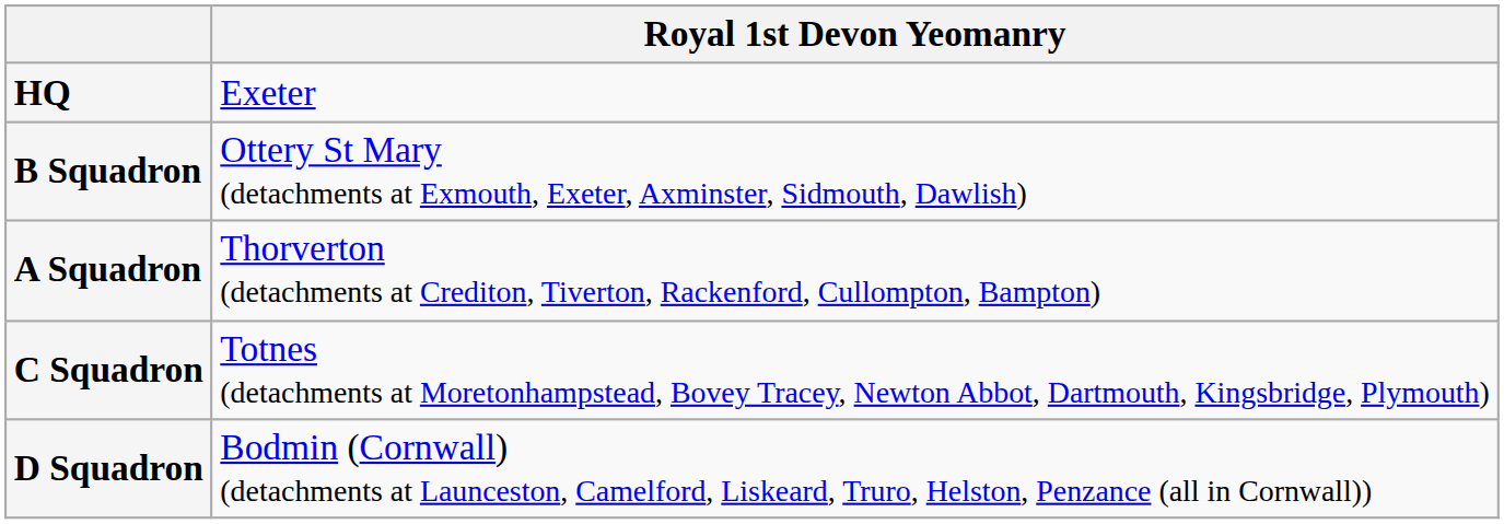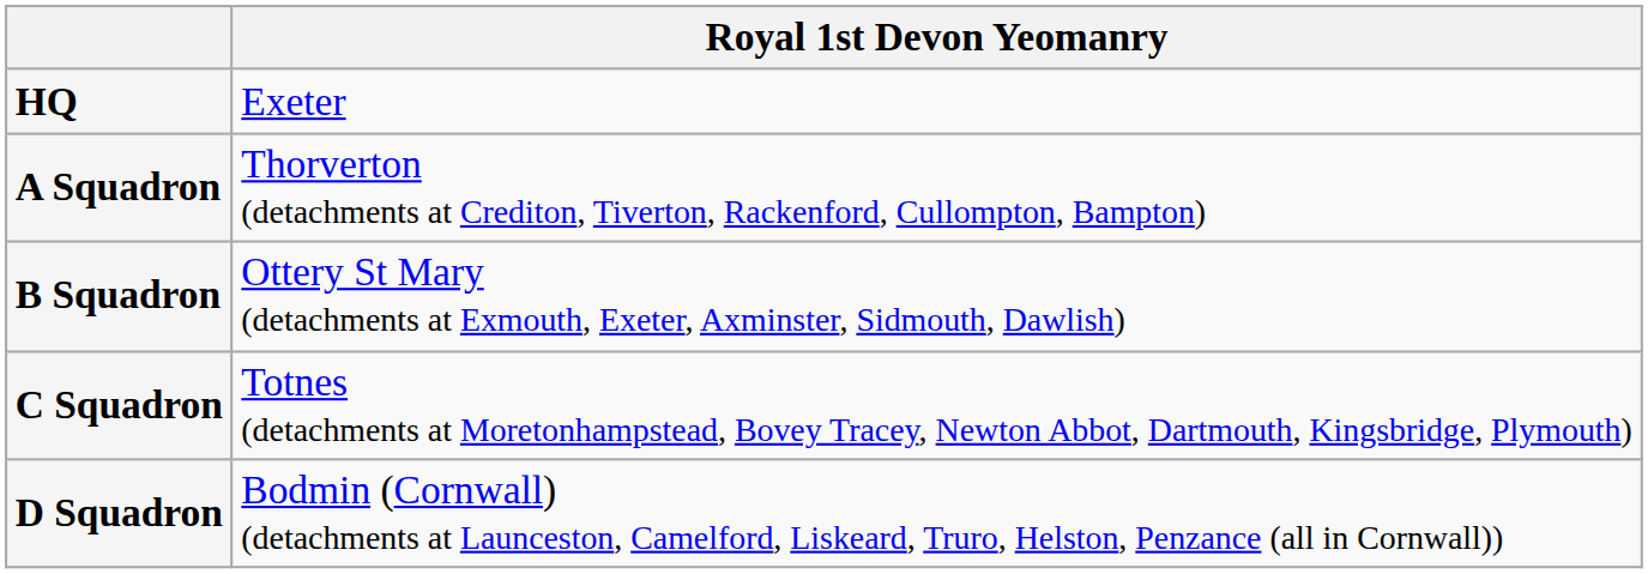rows swapped: A Squadron <-> B Squadron
